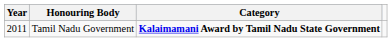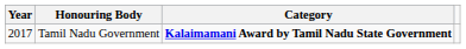Tamil Nadu Government | Year: 2011 -> 2017
